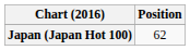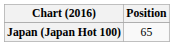Japan (Japan Hot 100) | Position: 62 -> 65
